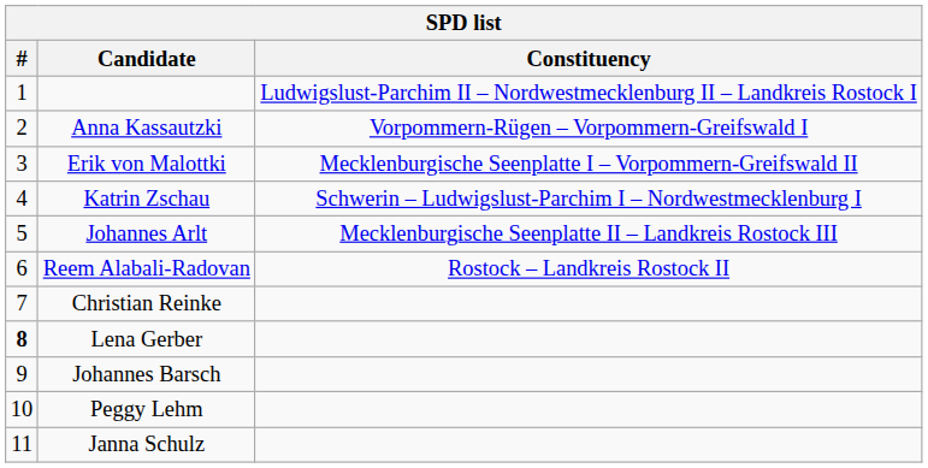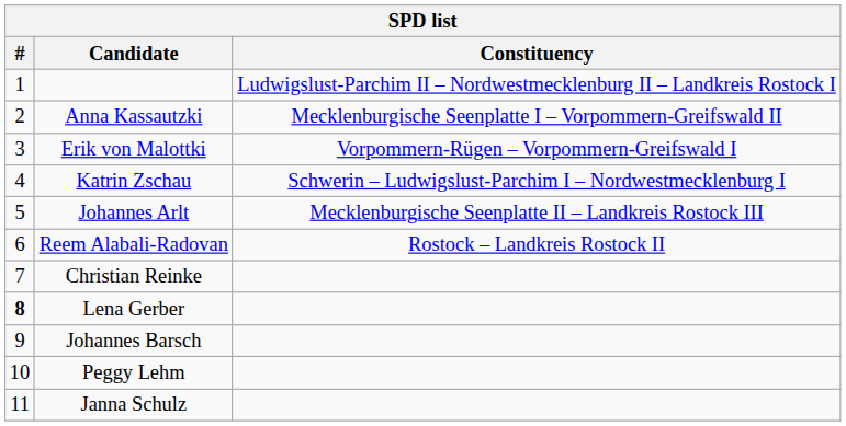Anna Kassautzki | Constituency: Vorpommern-Rügen – Vorpommern-Greifswald I -> Mecklenburgische Seenplatte I – Vorpommern-Greifswald II
Erik von Malottki | Constituency: Mecklenburgische Seenplatte I – Vorpommern-Greifswald II -> Vorpommern-Rügen – Vorpommern-Greifswald I
